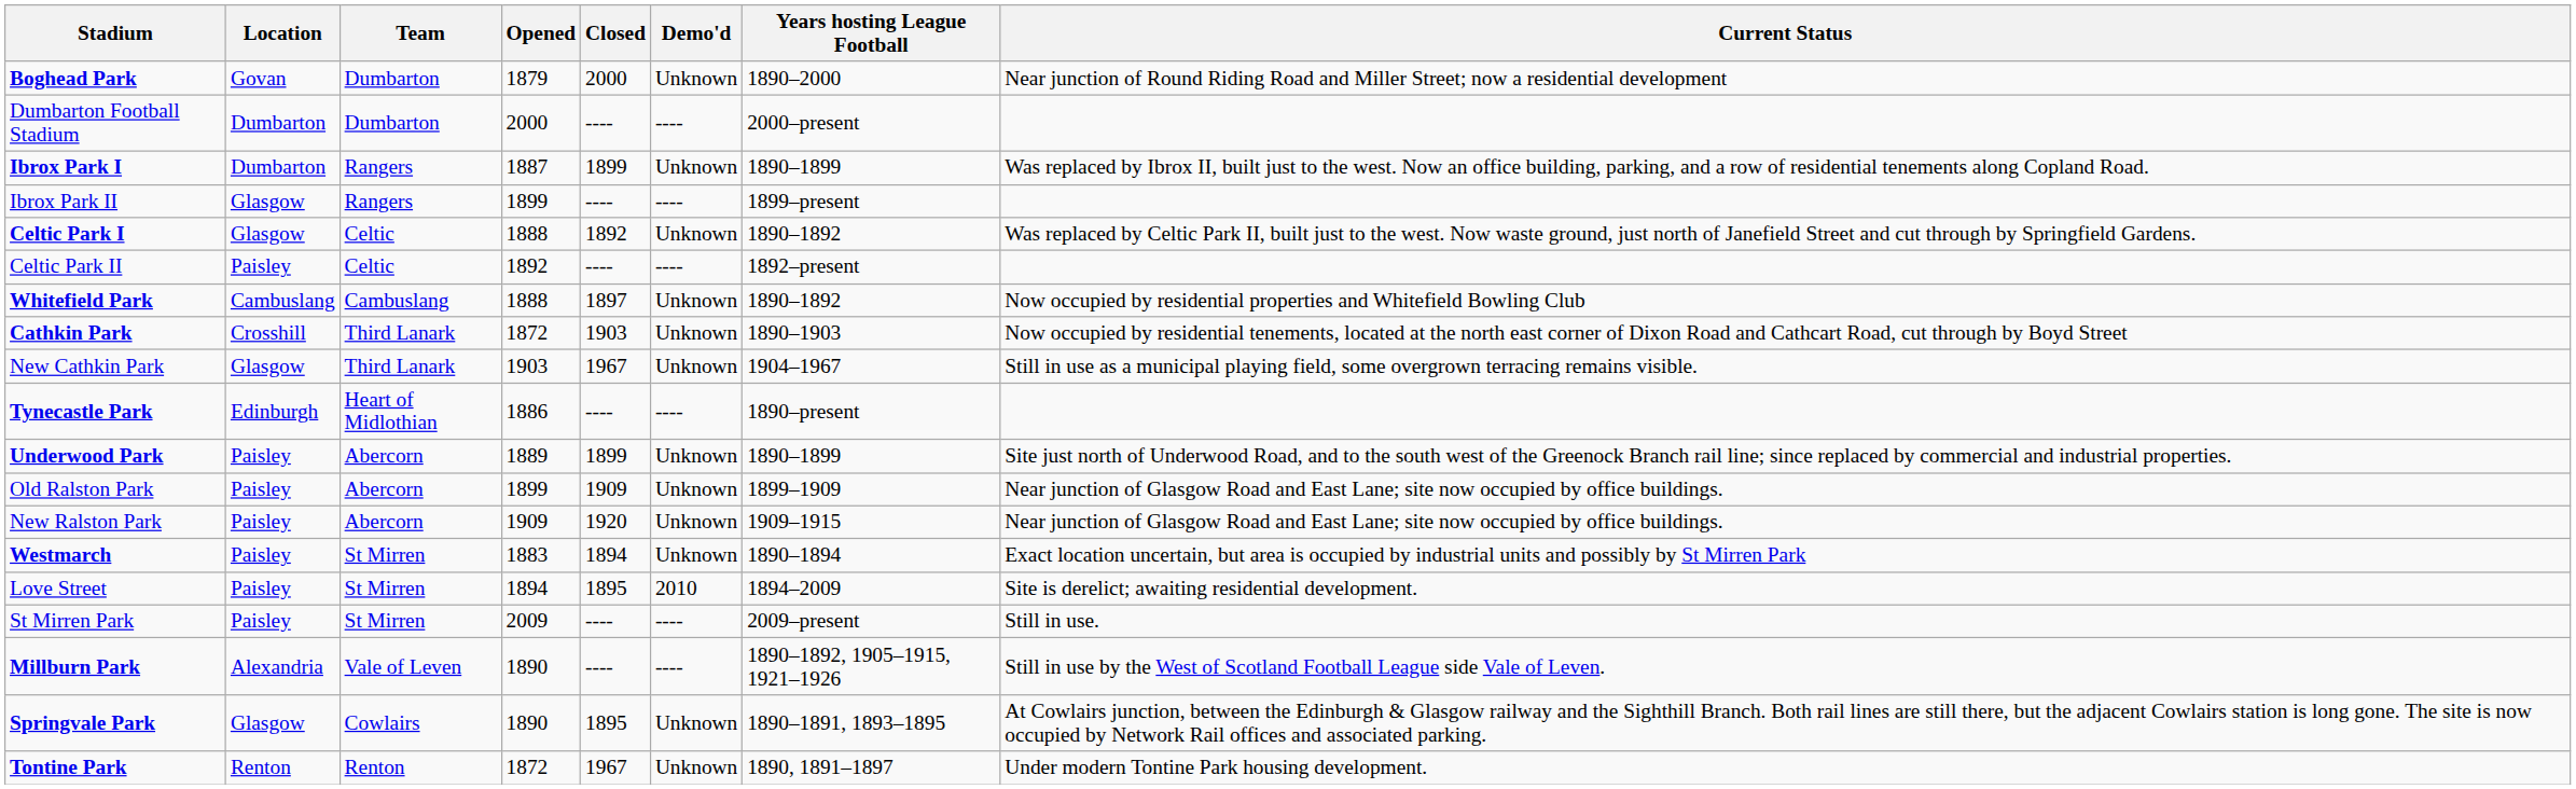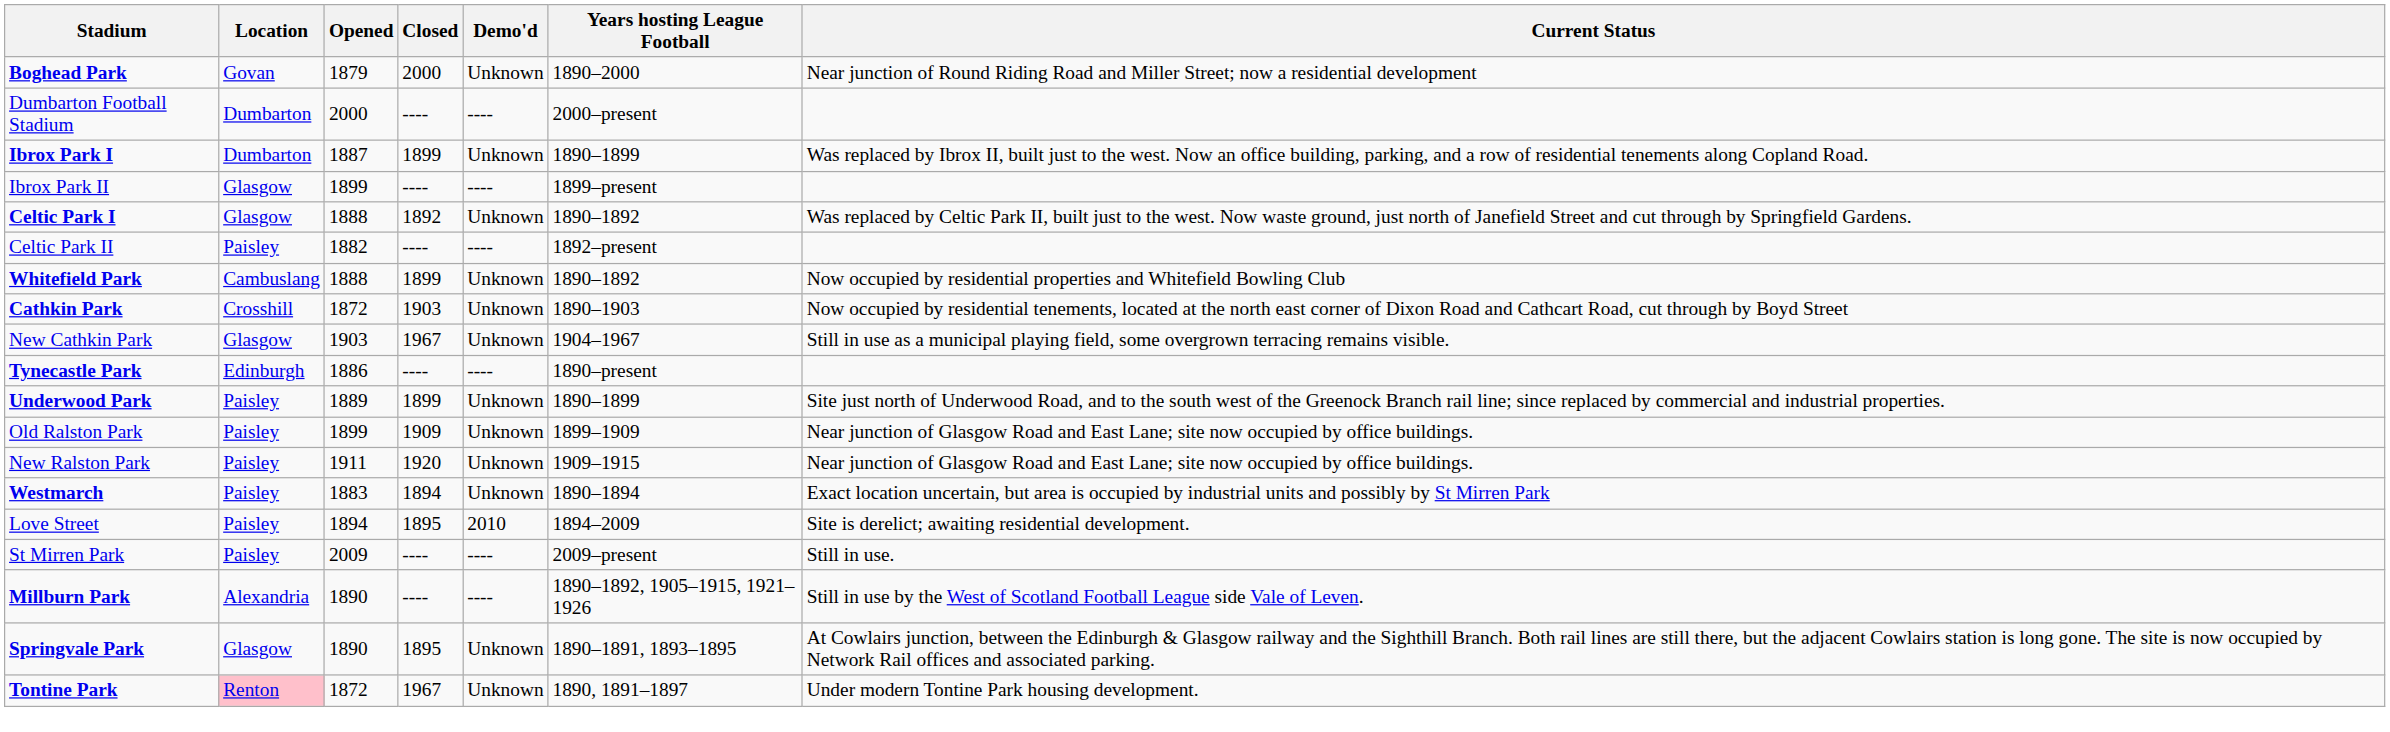- column: Team | Dumbarton | Dumbarton | Rangers | Rangers | Celtic | Celtic | Cambuslang | Third Lanark | Third Lanark | Heart of Midlothian | Abercorn | Abercorn | Abercorn | St Mirren | St Mirren | St Mirren | Vale of Leven | Cowlairs | Renton
Celtic Park II | Opened: 1892 -> 1882
Whitefield Park | Closed: 1897 -> 1899
New Ralston Park | Opened: 1909 -> 1911
Tontine Park | Location: no background -> pink background
